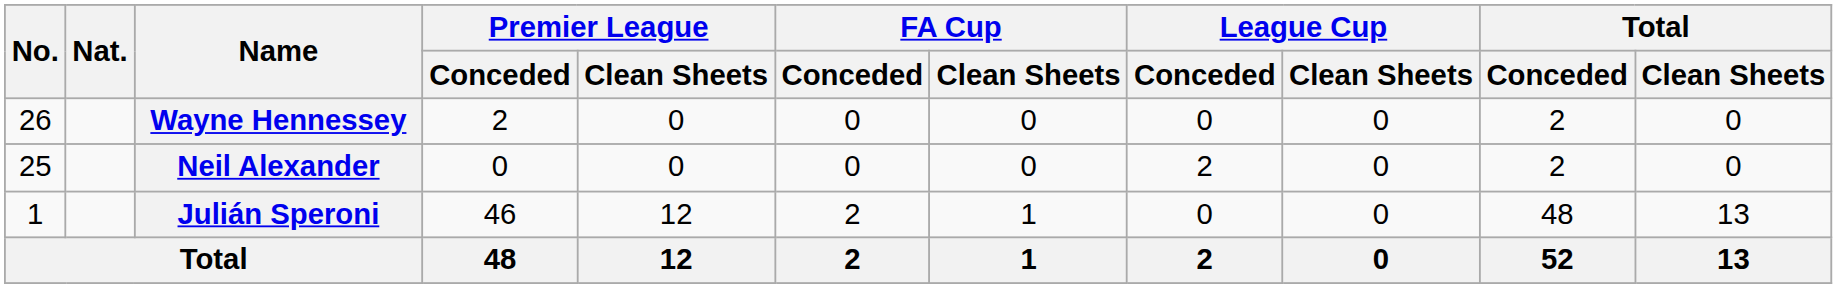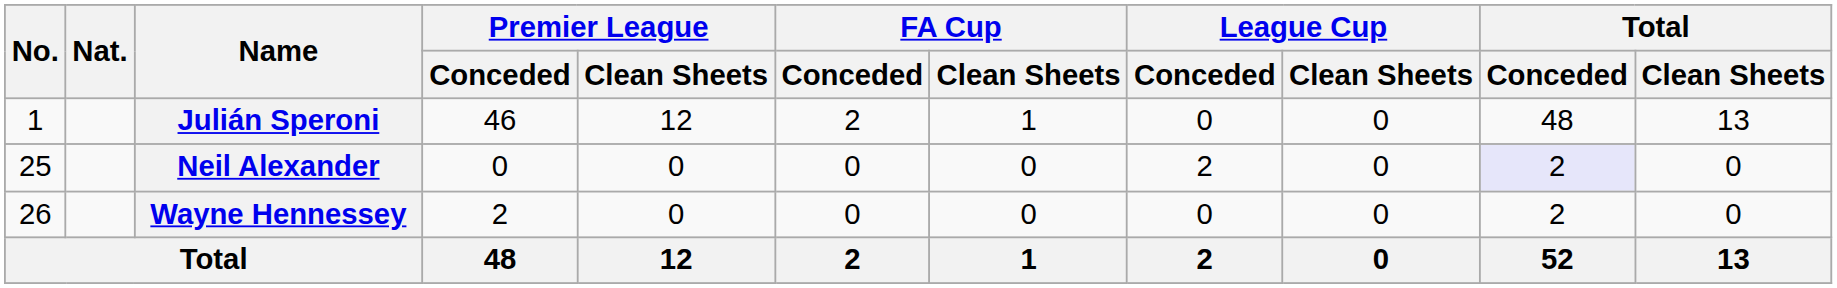rows swapped: Julián Speroni <-> Wayne Hennessey
Neil Alexander | Total / Conceded: no background -> lavender background
